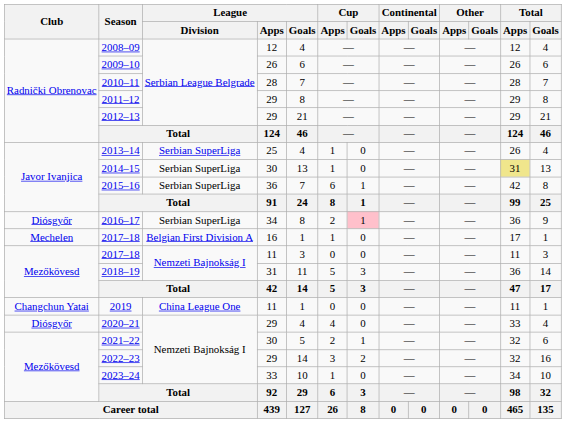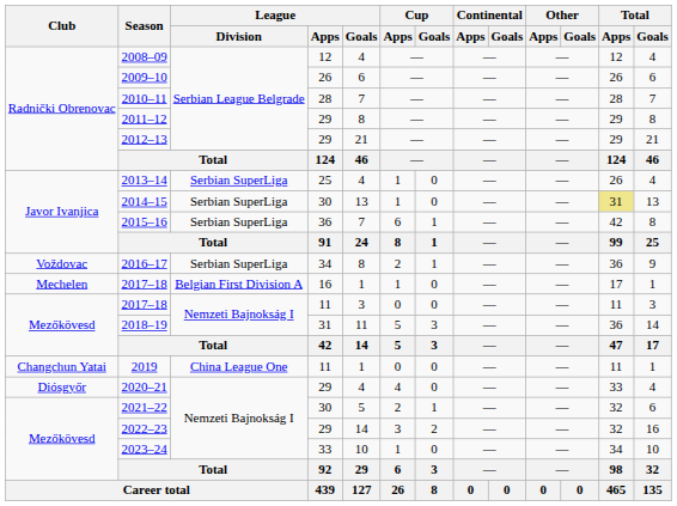2016–17 | Club: Diósgyőr -> Voždovac
2016–17 | Cup / Goals: pink background -> no background
